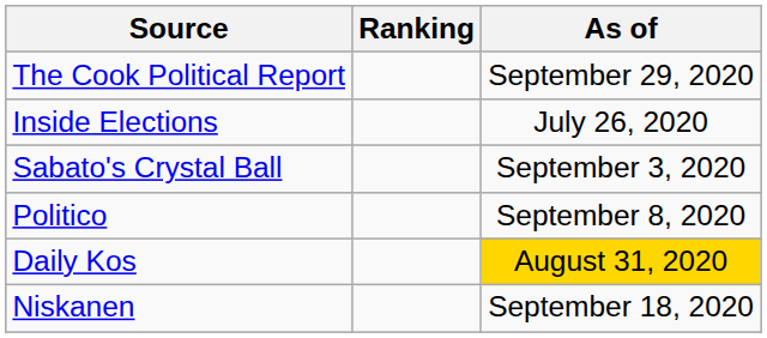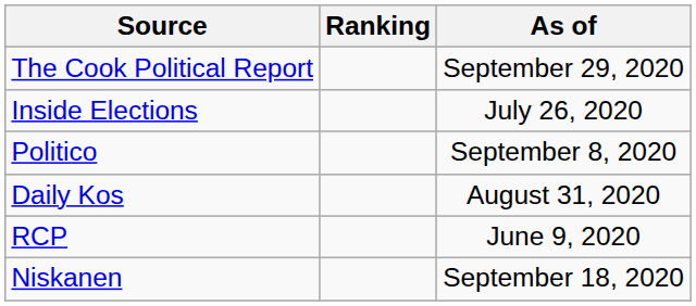- row: Sabato's Crystal Ball | September 3, 2020
Daily Kos | As of: gold background -> no background
+ row: RCP | June 9, 2020
